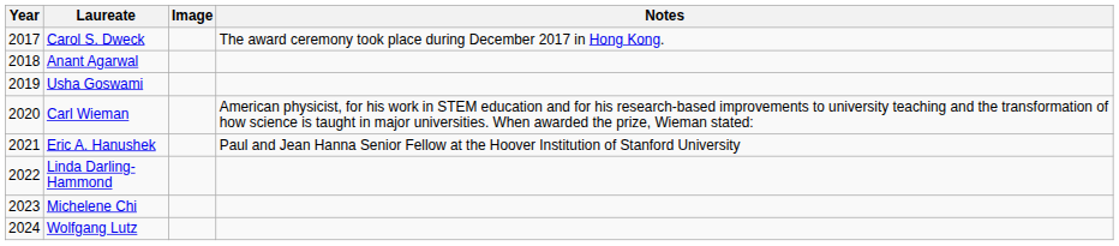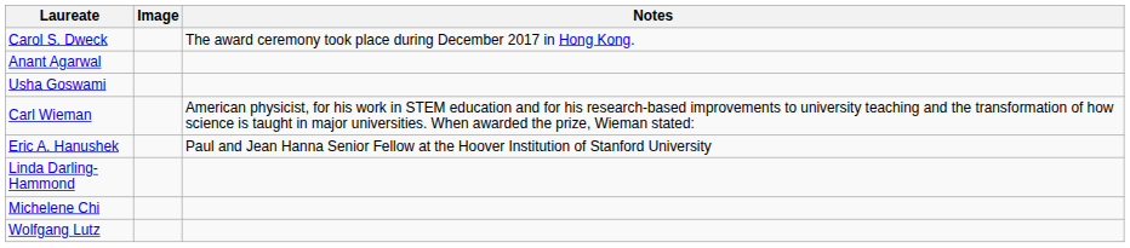- column: Year | 2017 | 2018 | 2019 | 2020 | 2021 | 2022 | 2023 | 2024
